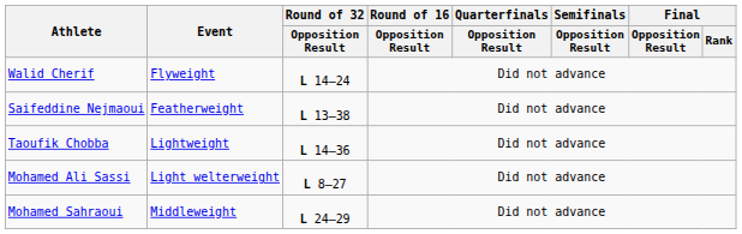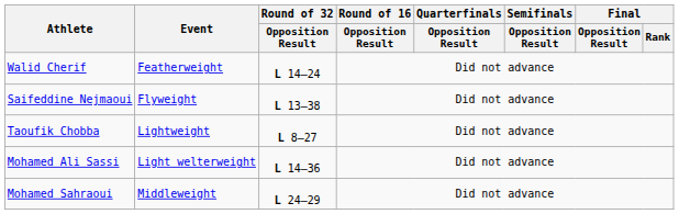Walid Cherif | Event: Flyweight -> Featherweight
Saifeddine Nejmaoui | Event: Featherweight -> Flyweight
Taoufik Chobba | Round of 32 / Opposition Result: L 14–36 -> L 8–27
Mohamed Ali Sassi | Round of 32 / Opposition Result: L 8–27 -> L 14–36
